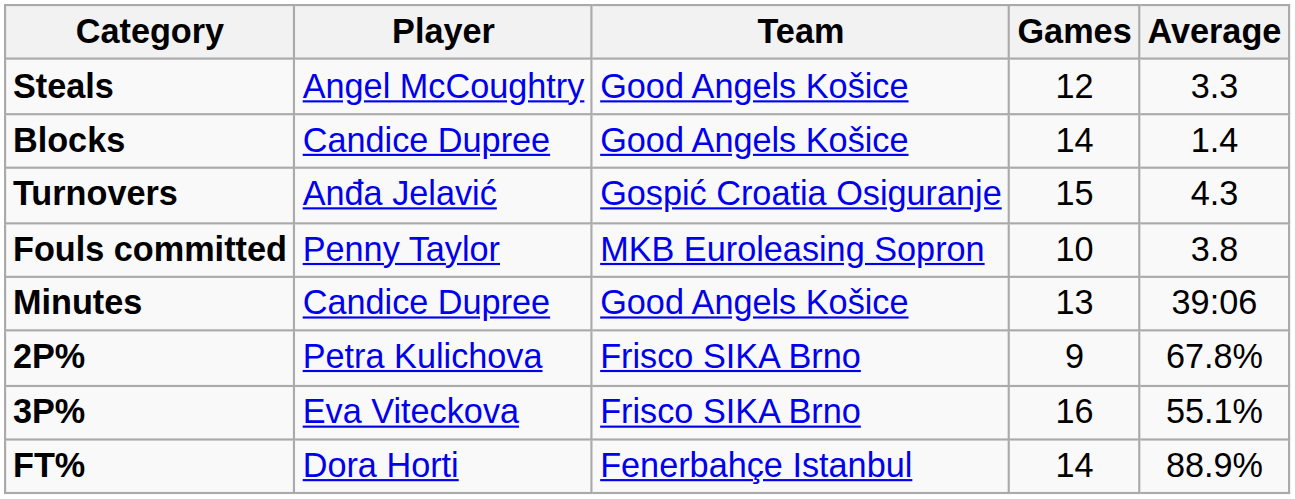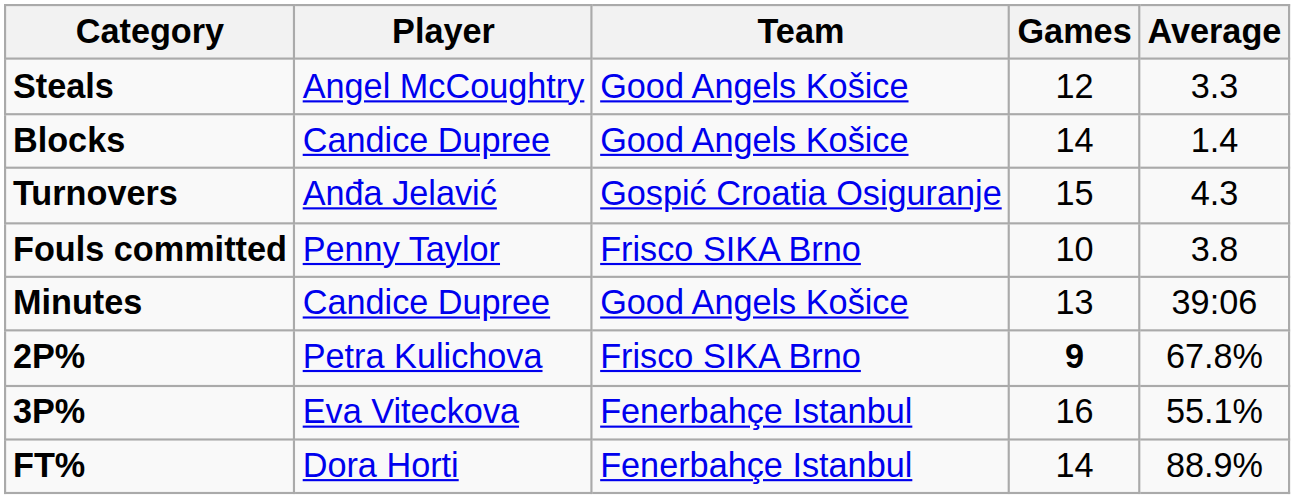Fouls committed | Team: MKB Euroleasing Sopron -> Frisco SIKA Brno
2P% | Games: normal -> bold
3P% | Team: Frisco SIKA Brno -> Fenerbahçe Istanbul
